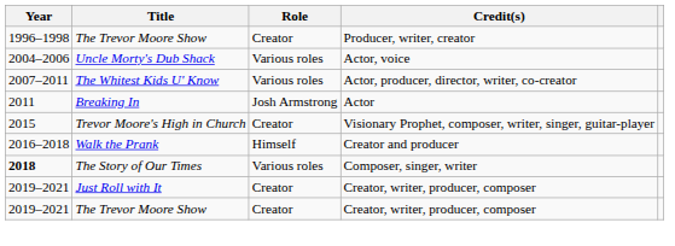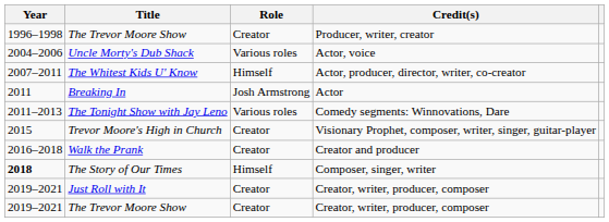The Whitest Kids U' Know | Role: Various roles -> Himself
+ row: 2011–2013 | The Tonight Show with Jay Leno | Various roles | Comedy segments: Winnovations, Dare
Walk the Prank | Role: Himself -> Creator
The Story of Our Times | Role: Various roles -> Himself
